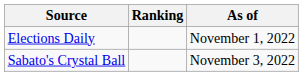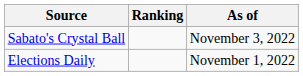rows swapped: Sabato's Crystal Ball <-> Elections Daily
